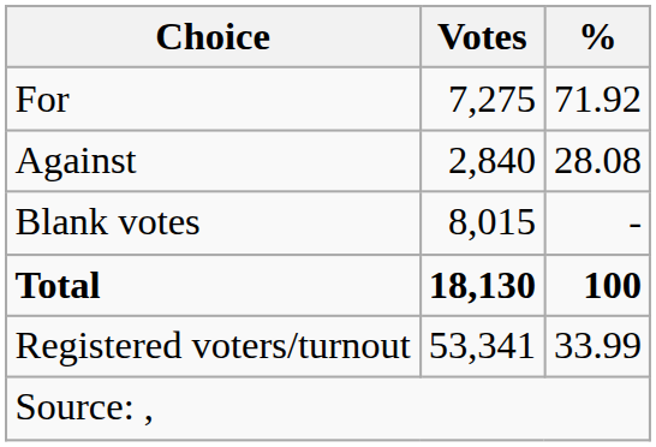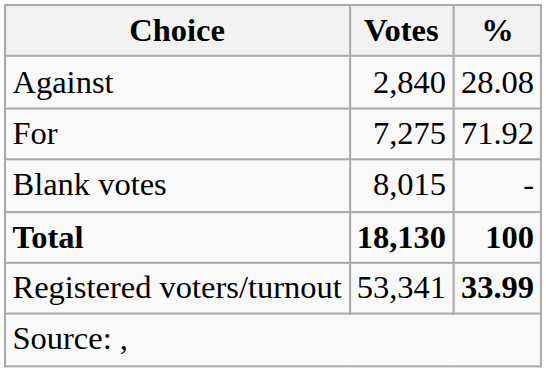rows swapped: For <-> Against
Registered voters/turnout | %: normal -> bold
